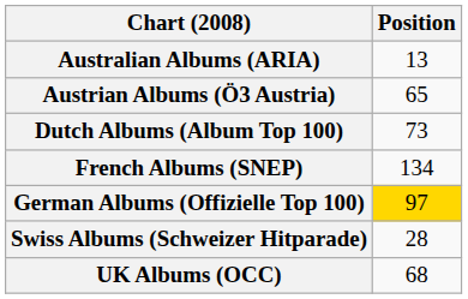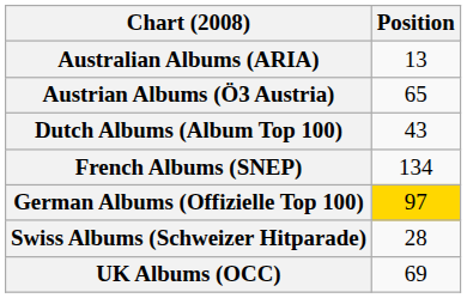Dutch Albums (Album Top 100) | Position: 73 -> 43
UK Albums (OCC) | Position: 68 -> 69
